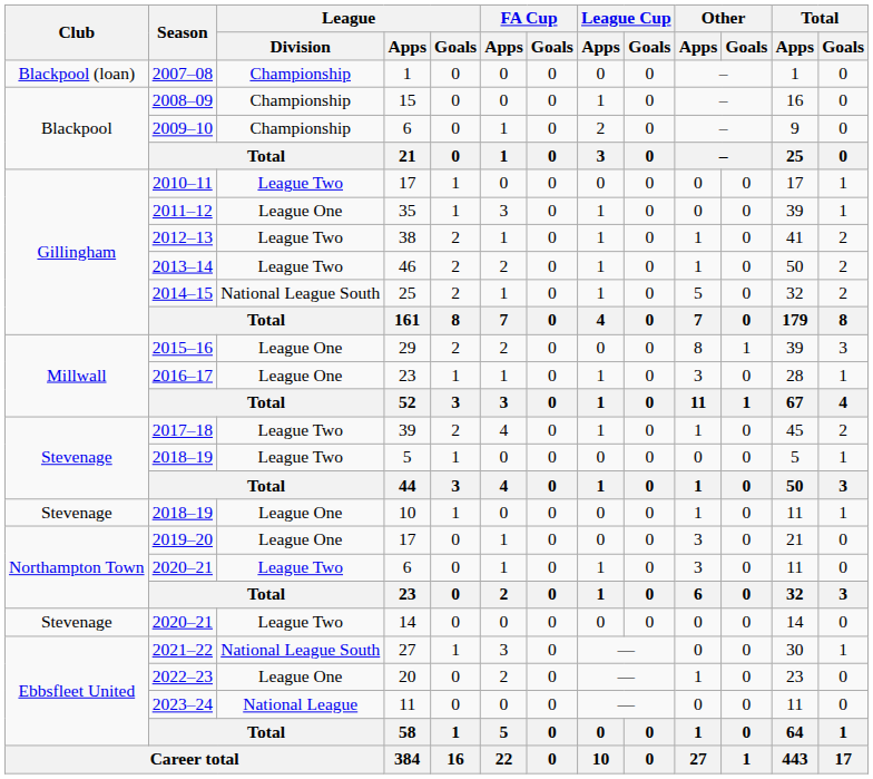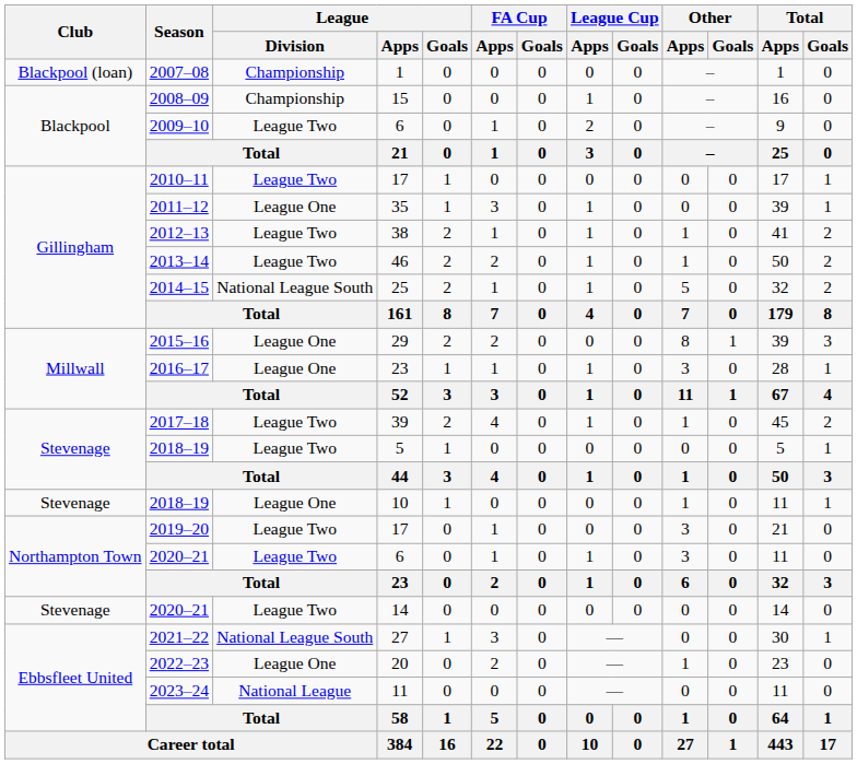2009–10 | League / Division: Championship -> League Two
2019–20 | League / Division: League One -> League Two
